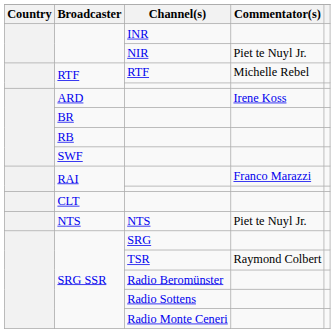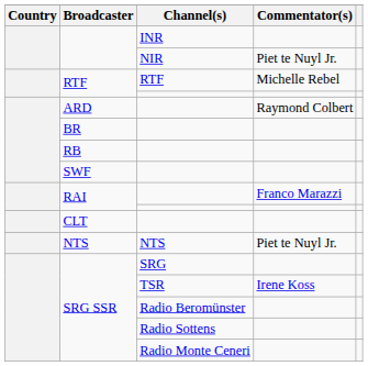ARD | Commentator(s): Irene Koss -> Raymond Colbert
SRG SSR / TSR | Commentator(s): Raymond Colbert -> Irene Koss
